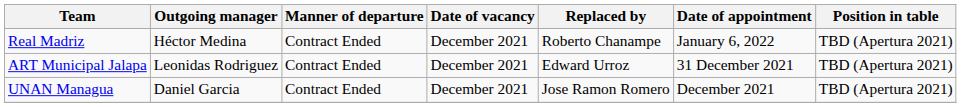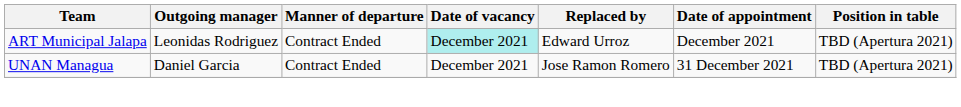- row: Real Madriz | Héctor Medina | Contract Ended | December 2021 | Roberto Chanampe | January 6, 2022 | TBD (Apertura 2021)
ART Municipal Jalapa | Date of vacancy: no background -> paleturquoise background
ART Municipal Jalapa | Date of appointment: 31 December 2021 -> December 2021
UNAN Managua | Date of appointment: December 2021 -> 31 December 2021
